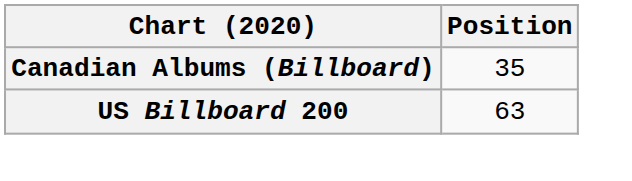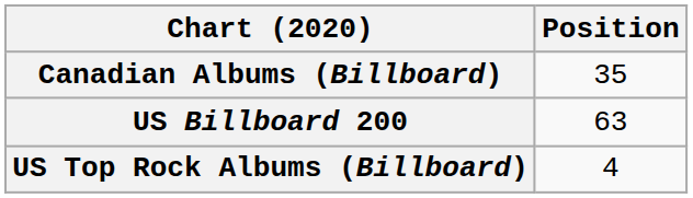+ row: US Top Rock Albums (Billboard) | 4
